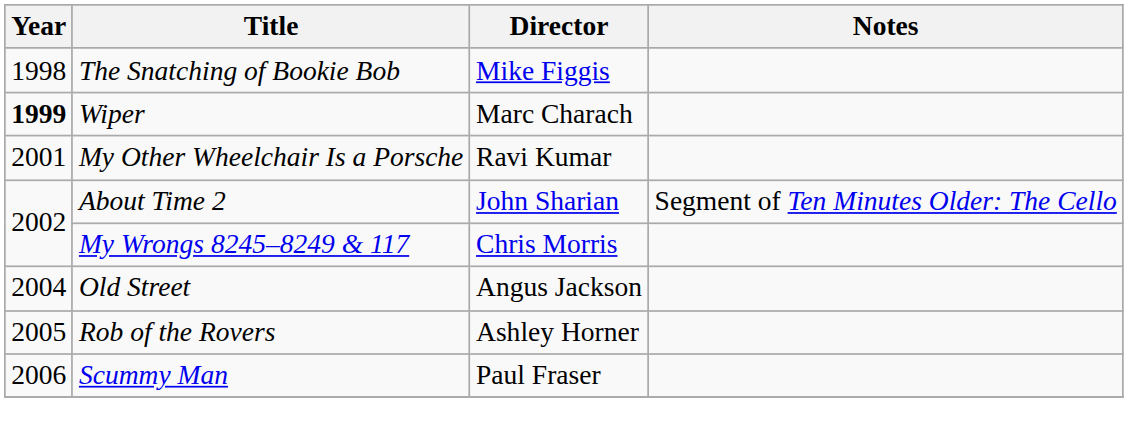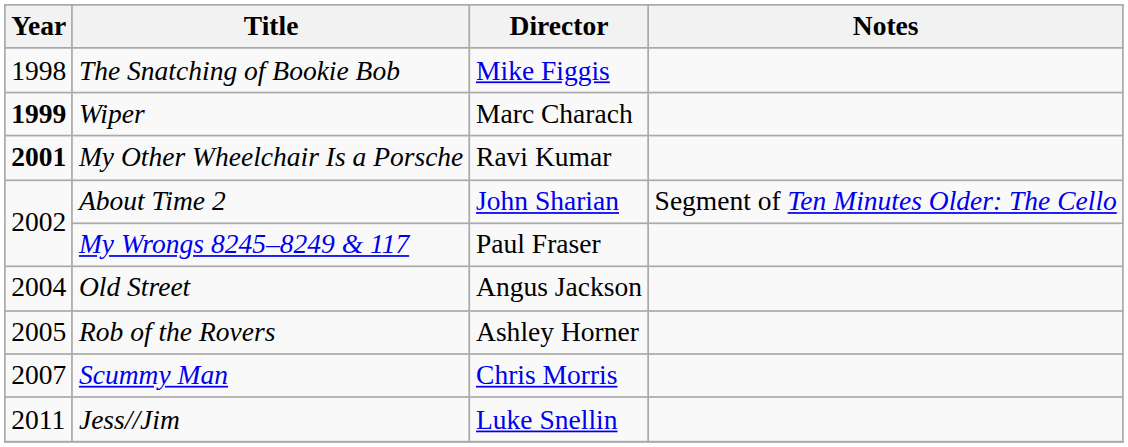My Other Wheelchair Is a Porsche | Year: normal -> bold
My Wrongs 8245–8249 & 117 | Director: Chris Morris -> Paul Fraser
Scummy Man | Year: 2006 -> 2007
Scummy Man | Director: Paul Fraser -> Chris Morris
+ row: 2011 | Jess//Jim | Luke Snellin
